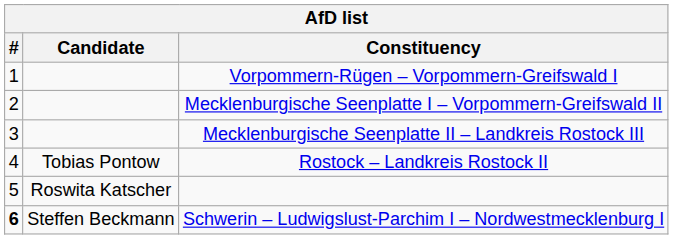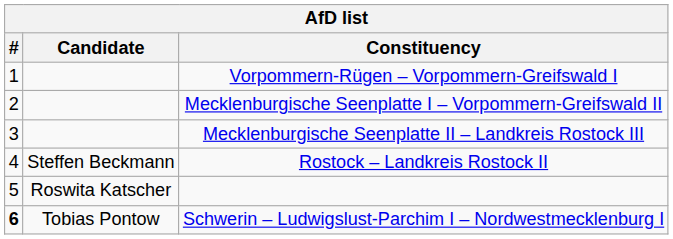Rostock – Landkreis Rostock II | Candidate: Tobias Pontow -> Steffen Beckmann
Schwerin – Ludwigslust-Parchim I – Nordwestmecklenburg I | Candidate: Steffen Beckmann -> Tobias Pontow
